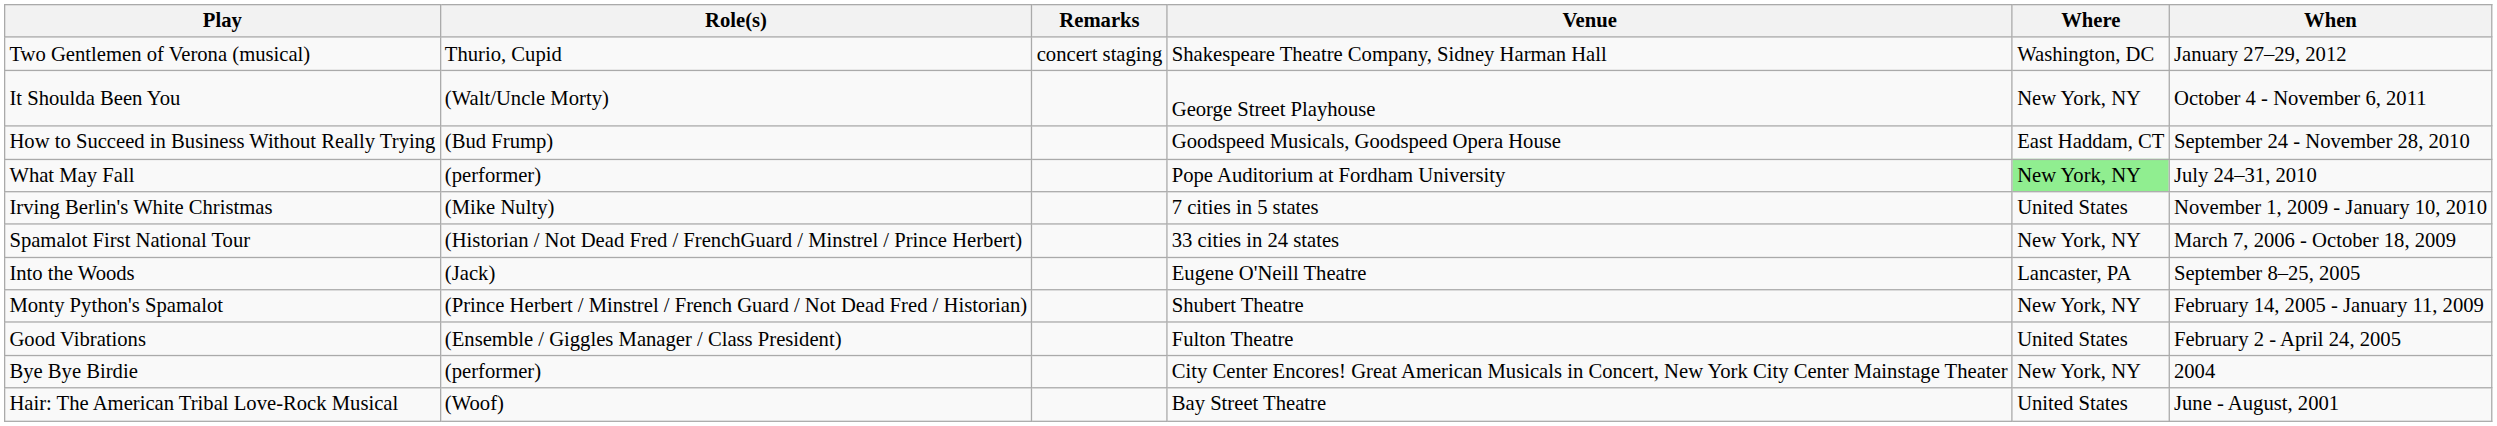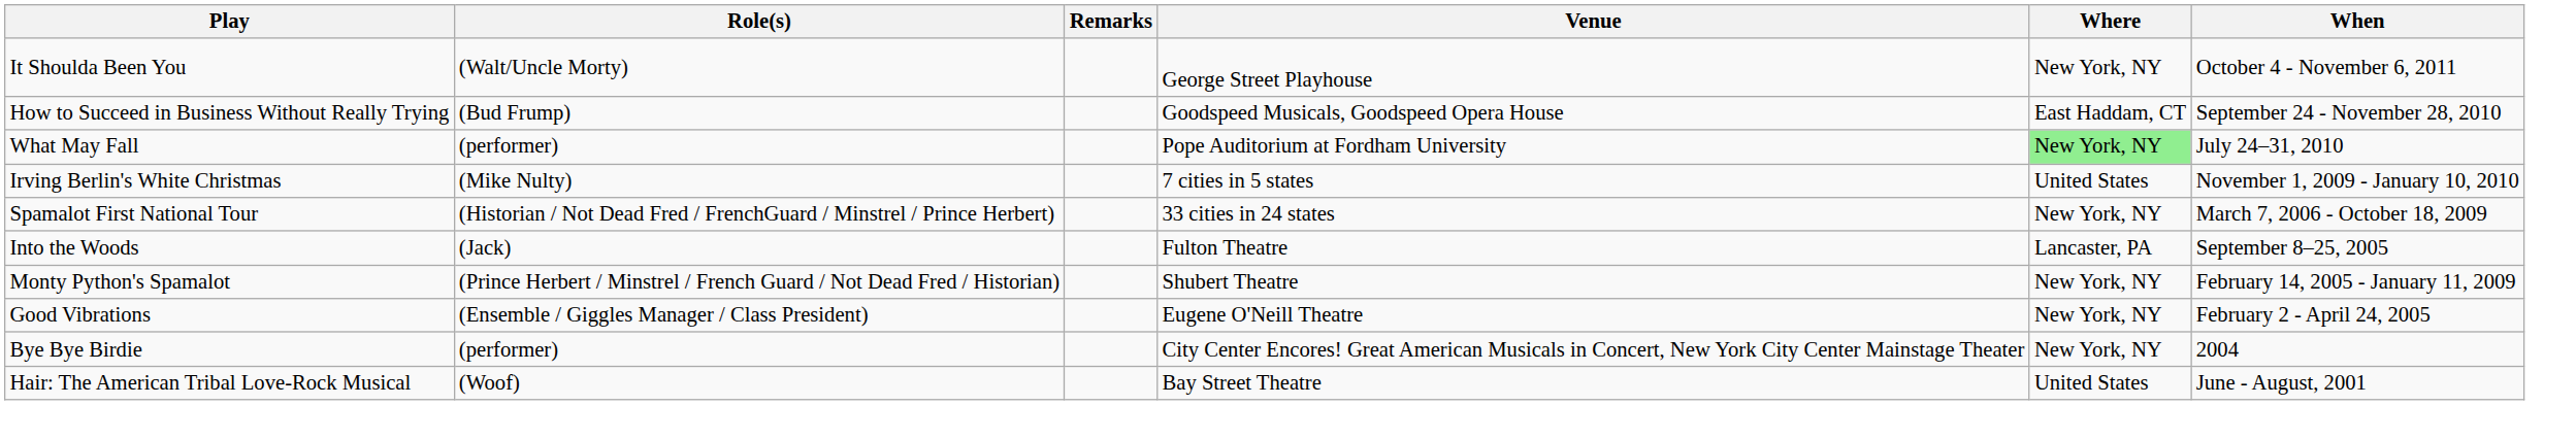- row: Two Gentlemen of Verona (musical) | Thurio, Cupid | concert staging | Shakespeare Theatre Company, Sidney Harman Hall | Washington, DC | January 27–29, 2012
Into the Woods | Venue: Eugene O'Neill Theatre -> Fulton Theatre
Good Vibrations | Venue: Fulton Theatre -> Eugene O'Neill Theatre
Good Vibrations | Where: United States -> New York, NY
